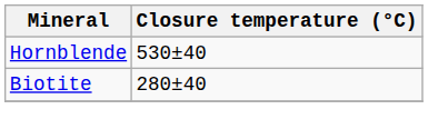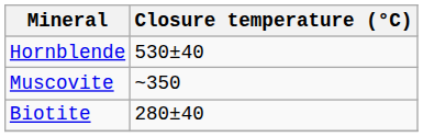+ row: Muscovite | ~350
